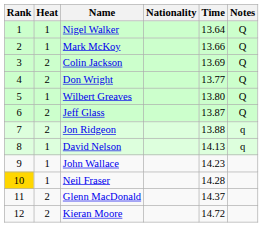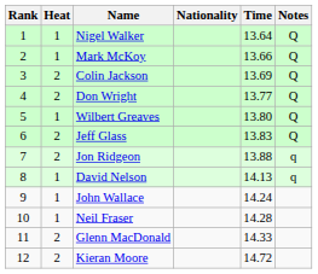Jeff Glass | Time: 13.87 -> 13.83
John Wallace | Time: 14.23 -> 14.24
Neil Fraser | Rank: gold background -> no background
Glenn MacDonald | Time: 14.37 -> 14.33
